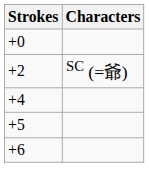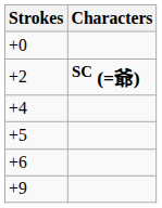+2 | Characters: normal -> bold
+ row: +9
